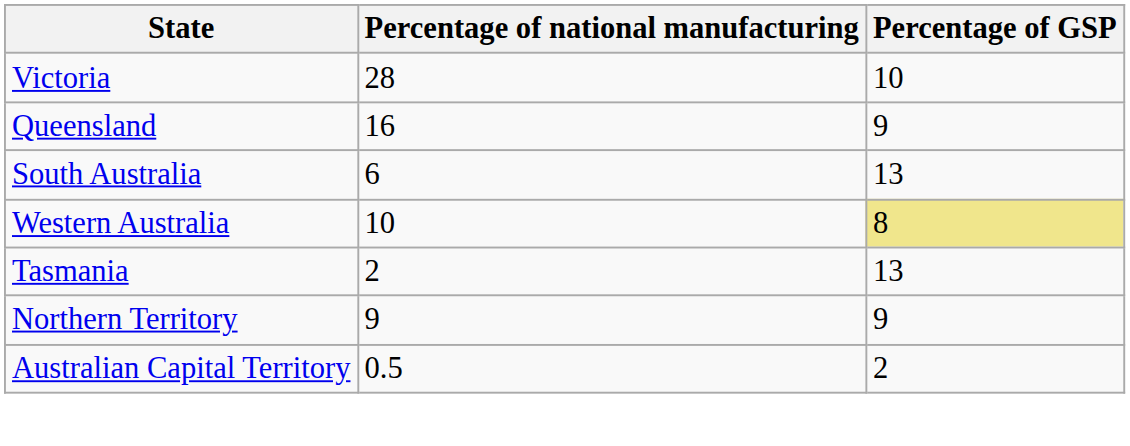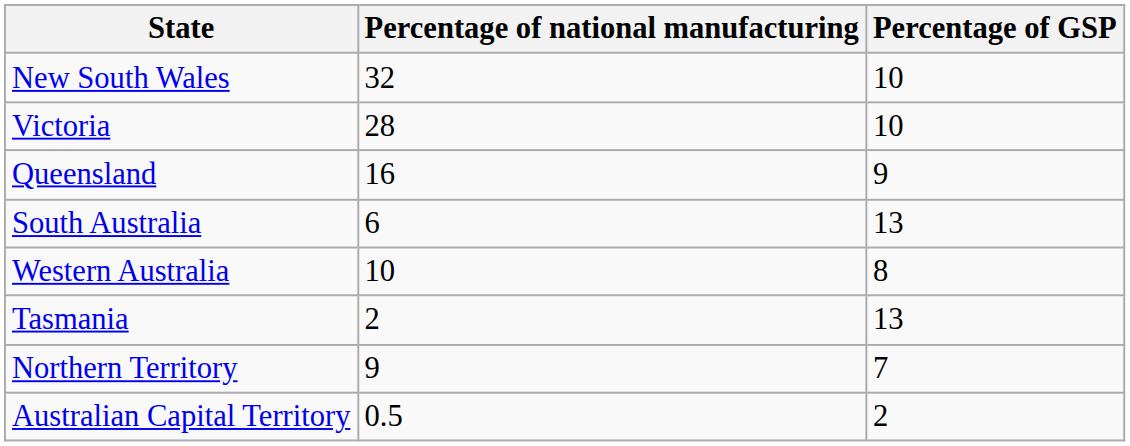+ row: New South Wales | 32 | 10
Western Australia | Percentage of GSP: khaki background -> no background
Northern Territory | Percentage of GSP: 9 -> 7
